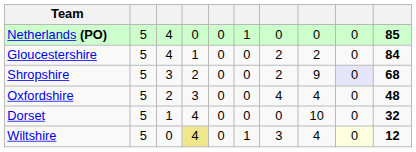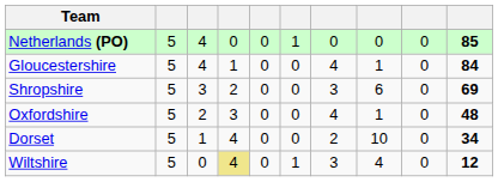Gloucestershire | column 7: 2 -> 4
Gloucestershire | column 8: 2 -> 1
Shropshire | column 7: 2 -> 3
Shropshire | column 8: 9 -> 6
Shropshire | column 9: lavender background -> no background
Shropshire | column 10: 68 -> 69
Oxfordshire | column 8: 4 -> 1
Dorset | column 7: 0 -> 2
Dorset | column 10: 32 -> 34
Wiltshire | column 9: lightyellow background -> no background
